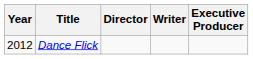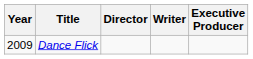Dance Flick | Year: 2012 -> 2009
